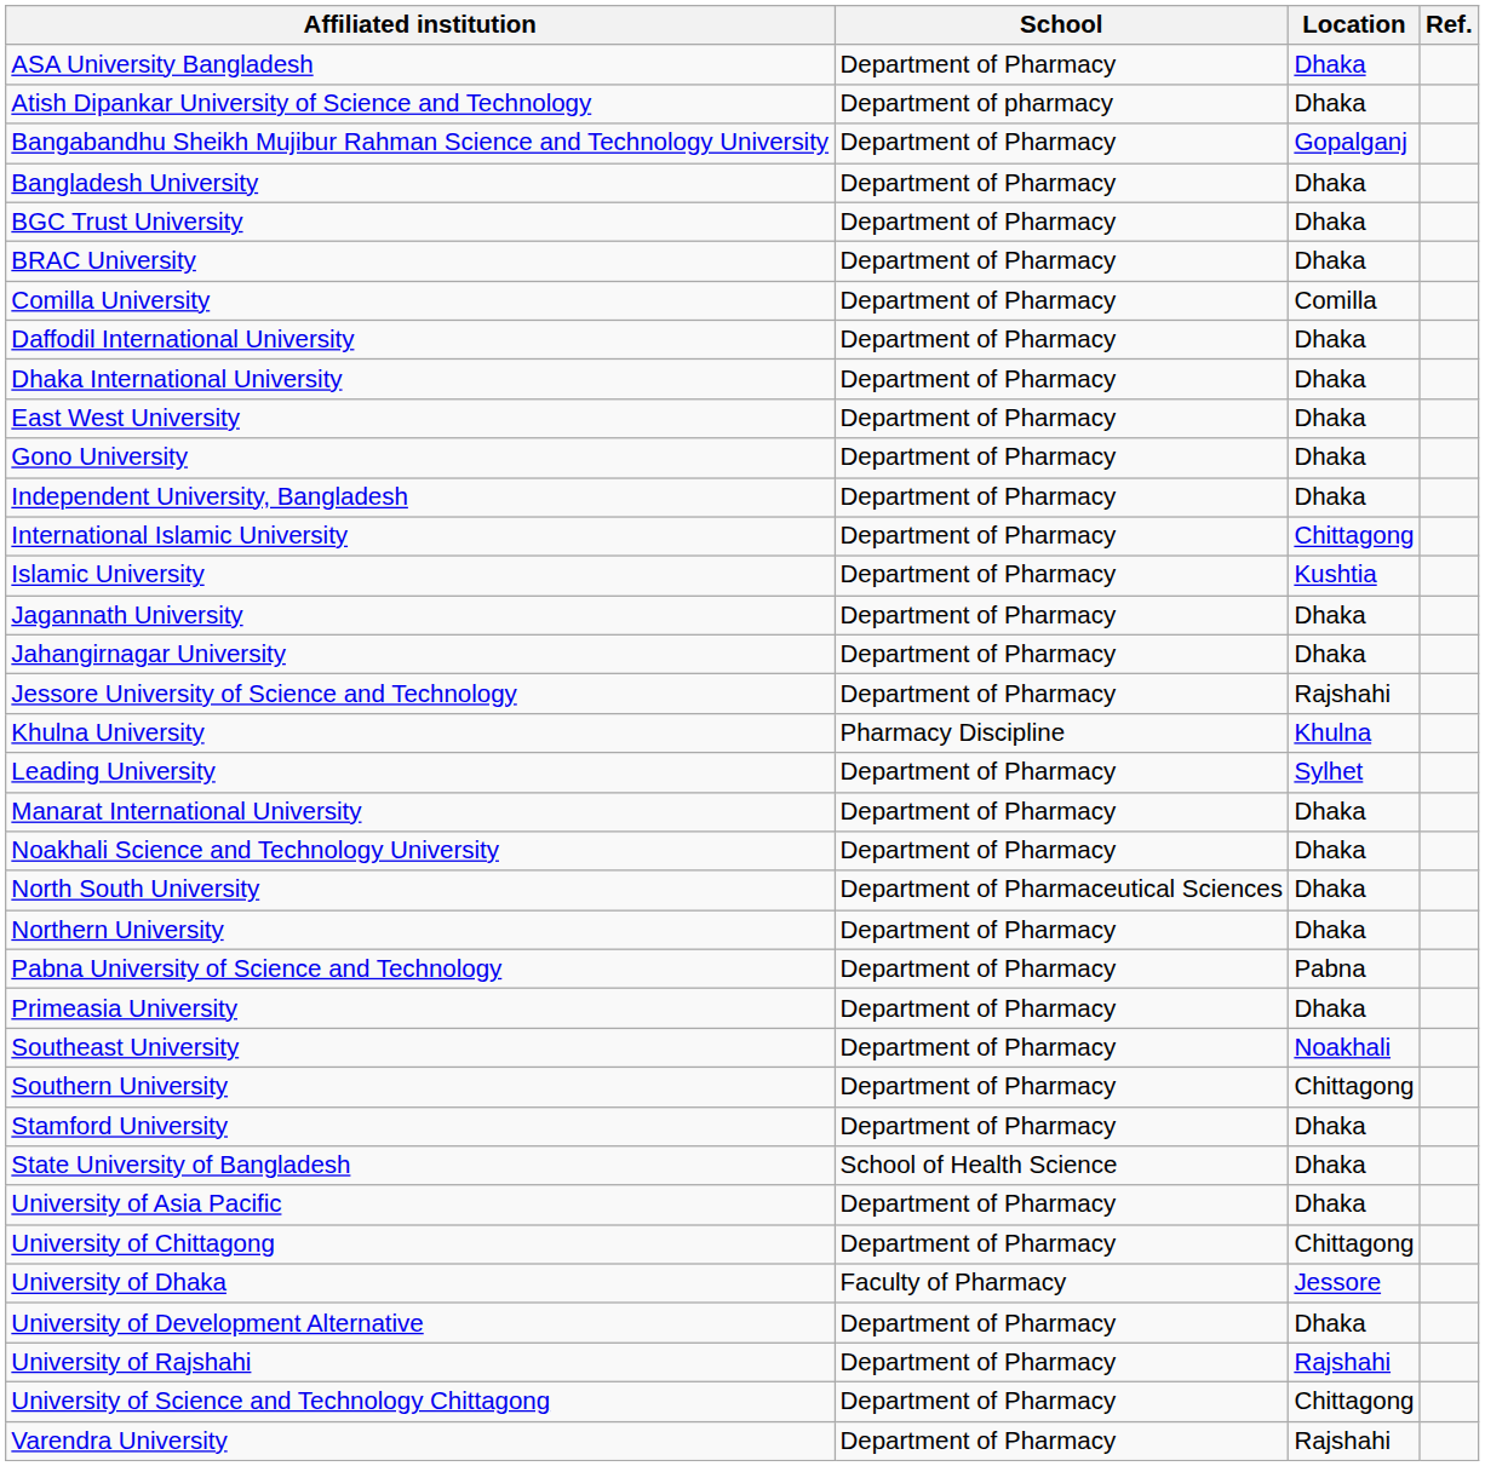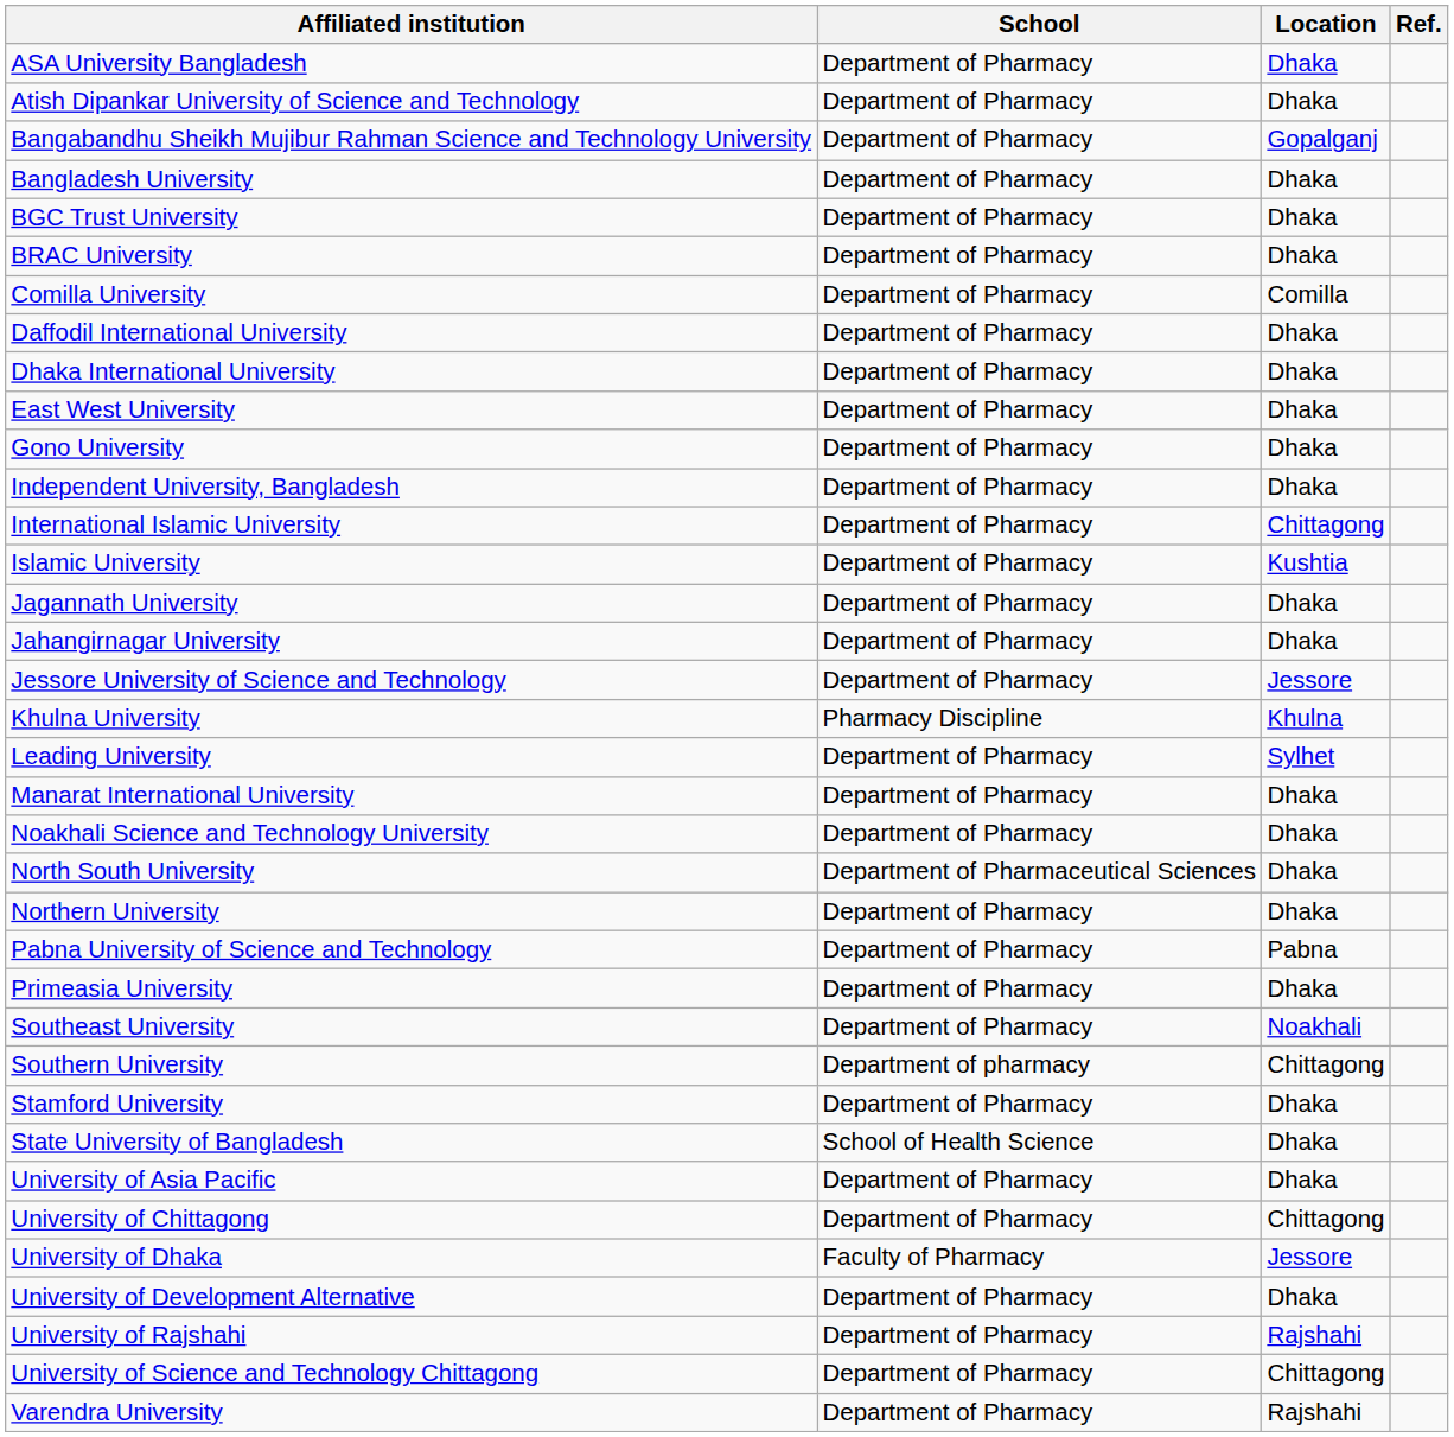Atish Dipankar University of Science and Technology | School: Department of pharmacy -> Department of Pharmacy
Jessore University of Science and Technology | Location: Rajshahi -> Jessore
Southern University | School: Department of Pharmacy -> Department of pharmacy
